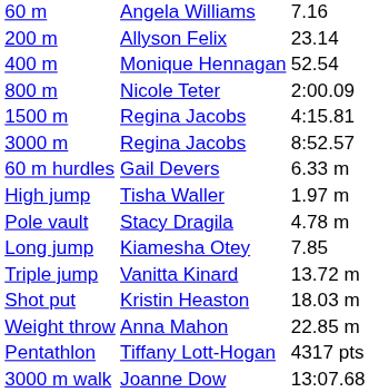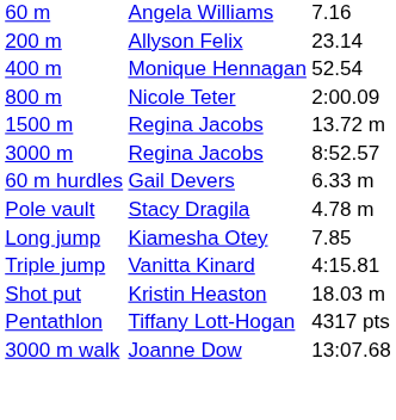1500 m | column 3: 4:15.81 -> 13.72 m
- row: High jump | Tisha Waller | 1.97 m
Triple jump | column 3: 13.72 m -> 4:15.81
- row: Weight throw | Anna Mahon | 22.85 m
